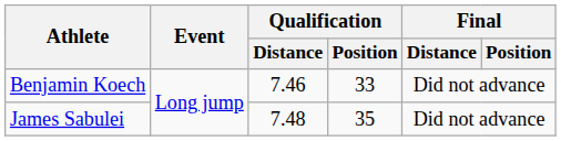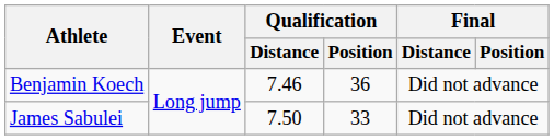Benjamin Koech | Qualification / Position: 33 -> 36
James Sabulei | Qualification / Distance: 7.48 -> 7.50
James Sabulei | Qualification / Position: 35 -> 33
